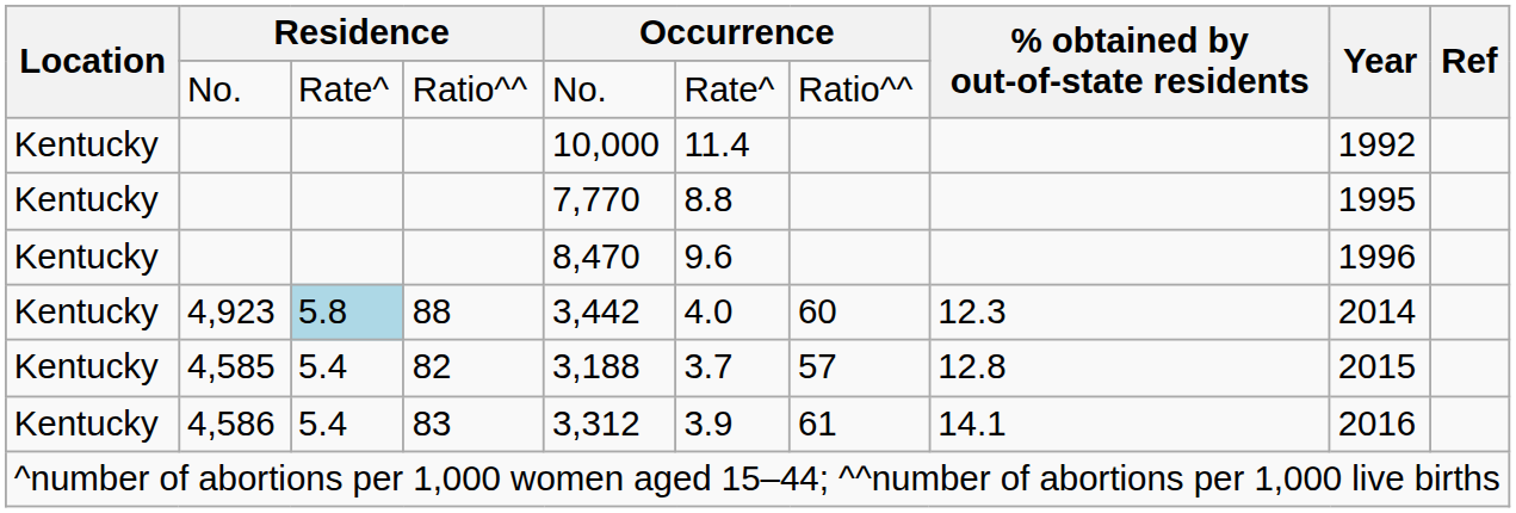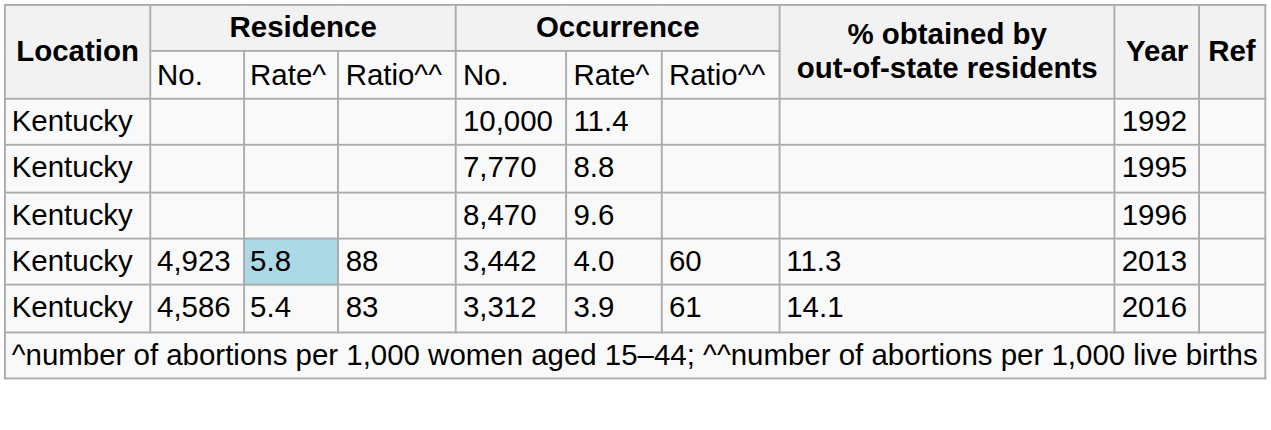4,923 | % obtained by out-of-state residents: 12.3 -> 11.3
4,923 | Year: 2014 -> 2013
- row: Kentucky | 4,585 | 5.4 | 82 | 3,188 | 3.7 | 57 | 12.8 | 2015
